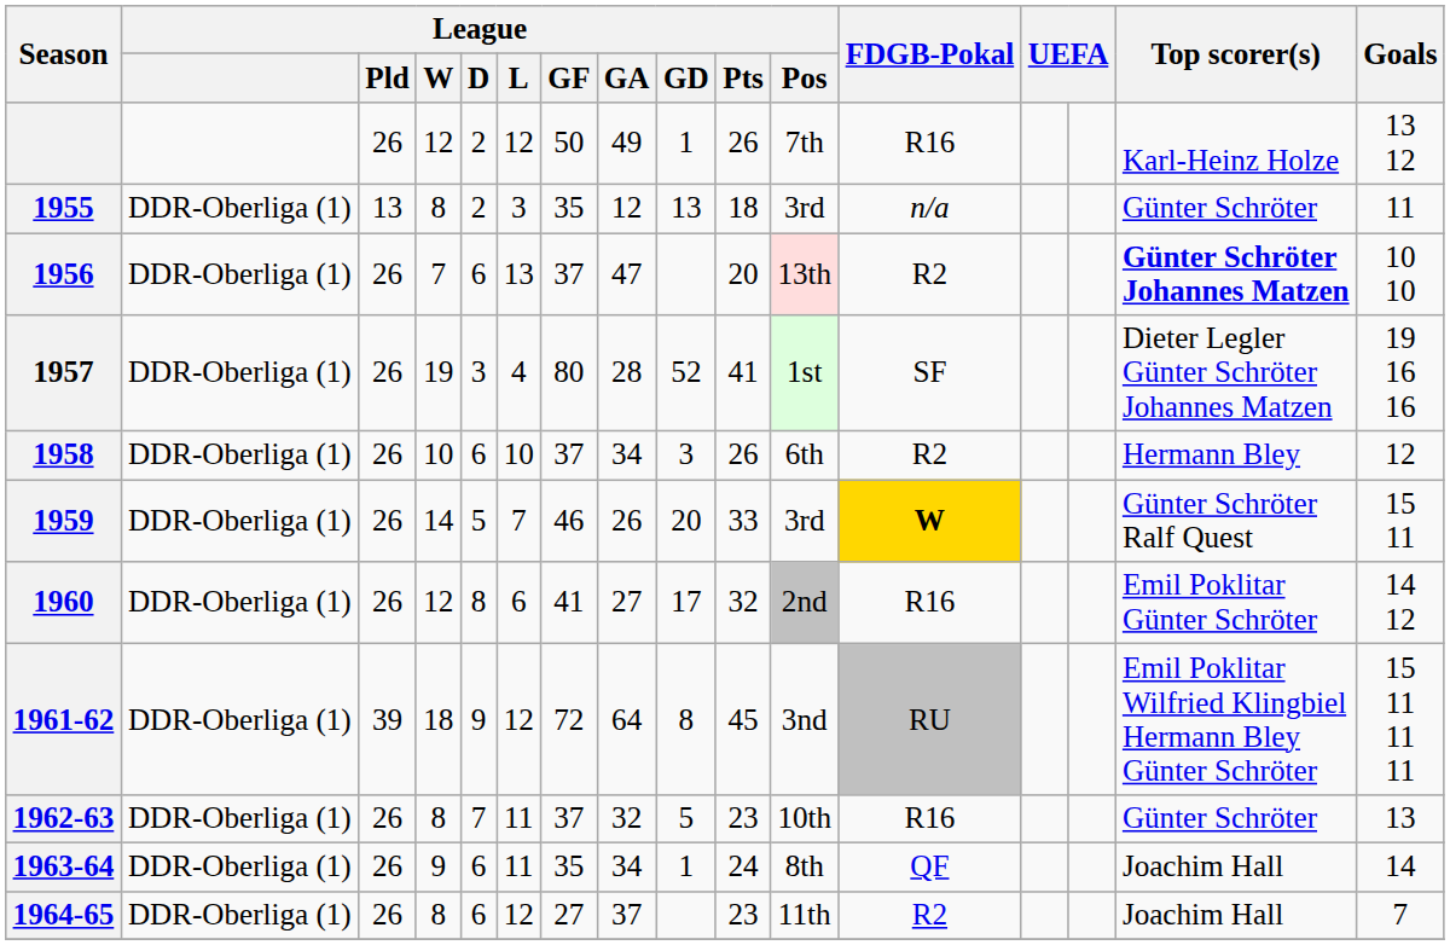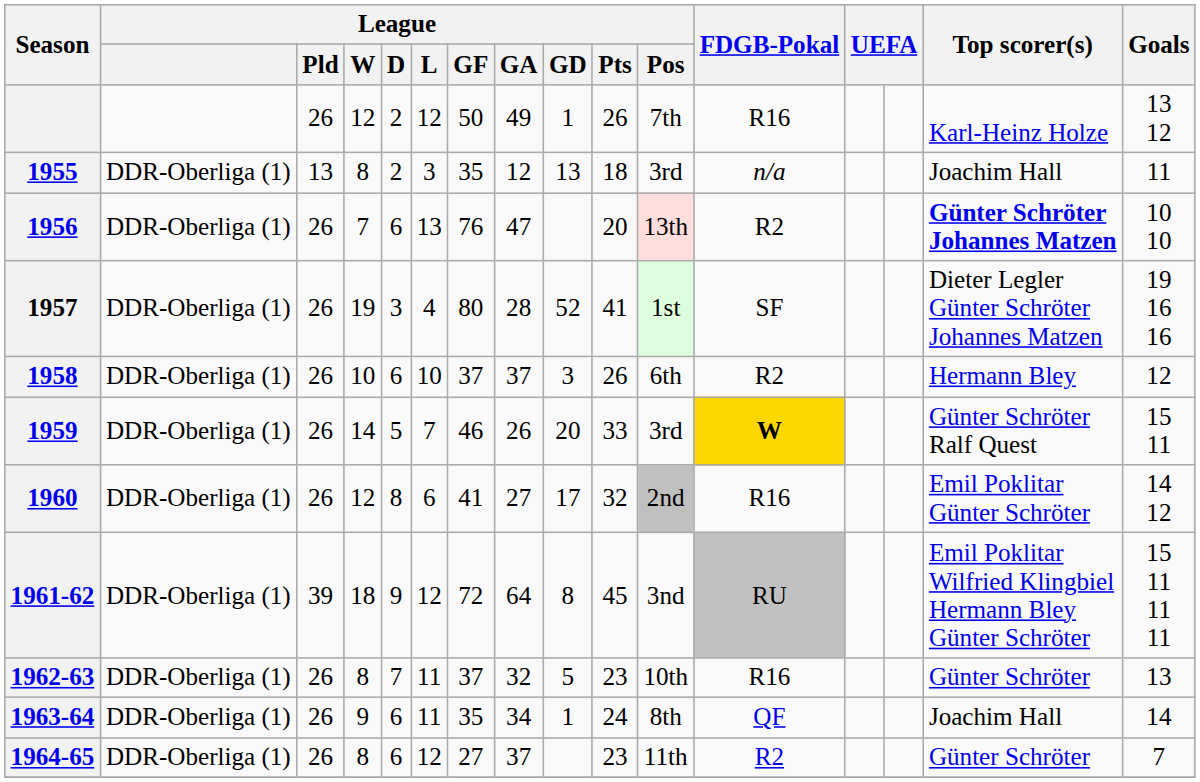1955 | Top scorer(s): Günter Schröter -> Joachim Hall
1956 | League / GF: 37 -> 76
1958 | League / GA: 34 -> 37
1964-65 | Top scorer(s): Joachim Hall -> Günter Schröter
